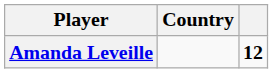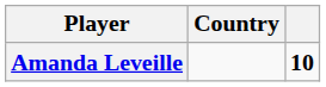Amanda Leveille | column 3: 12 -> 10
